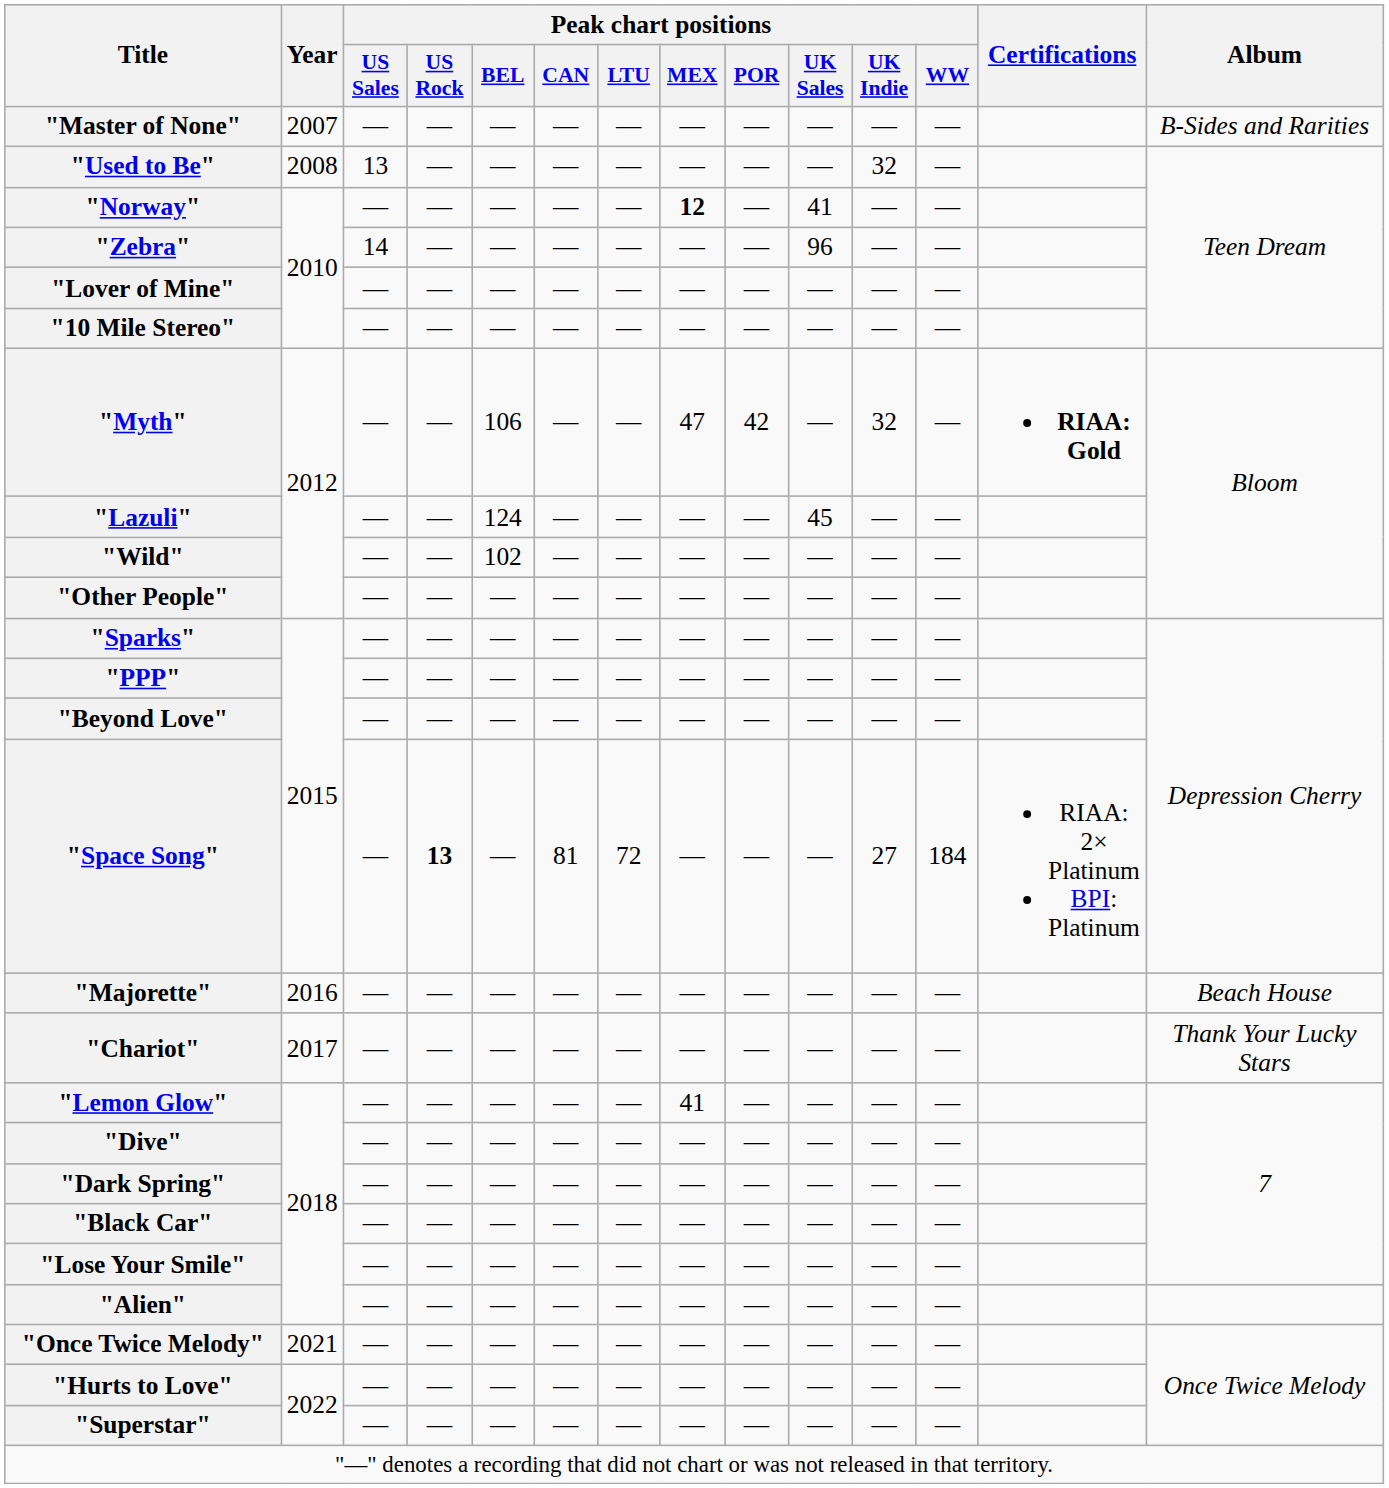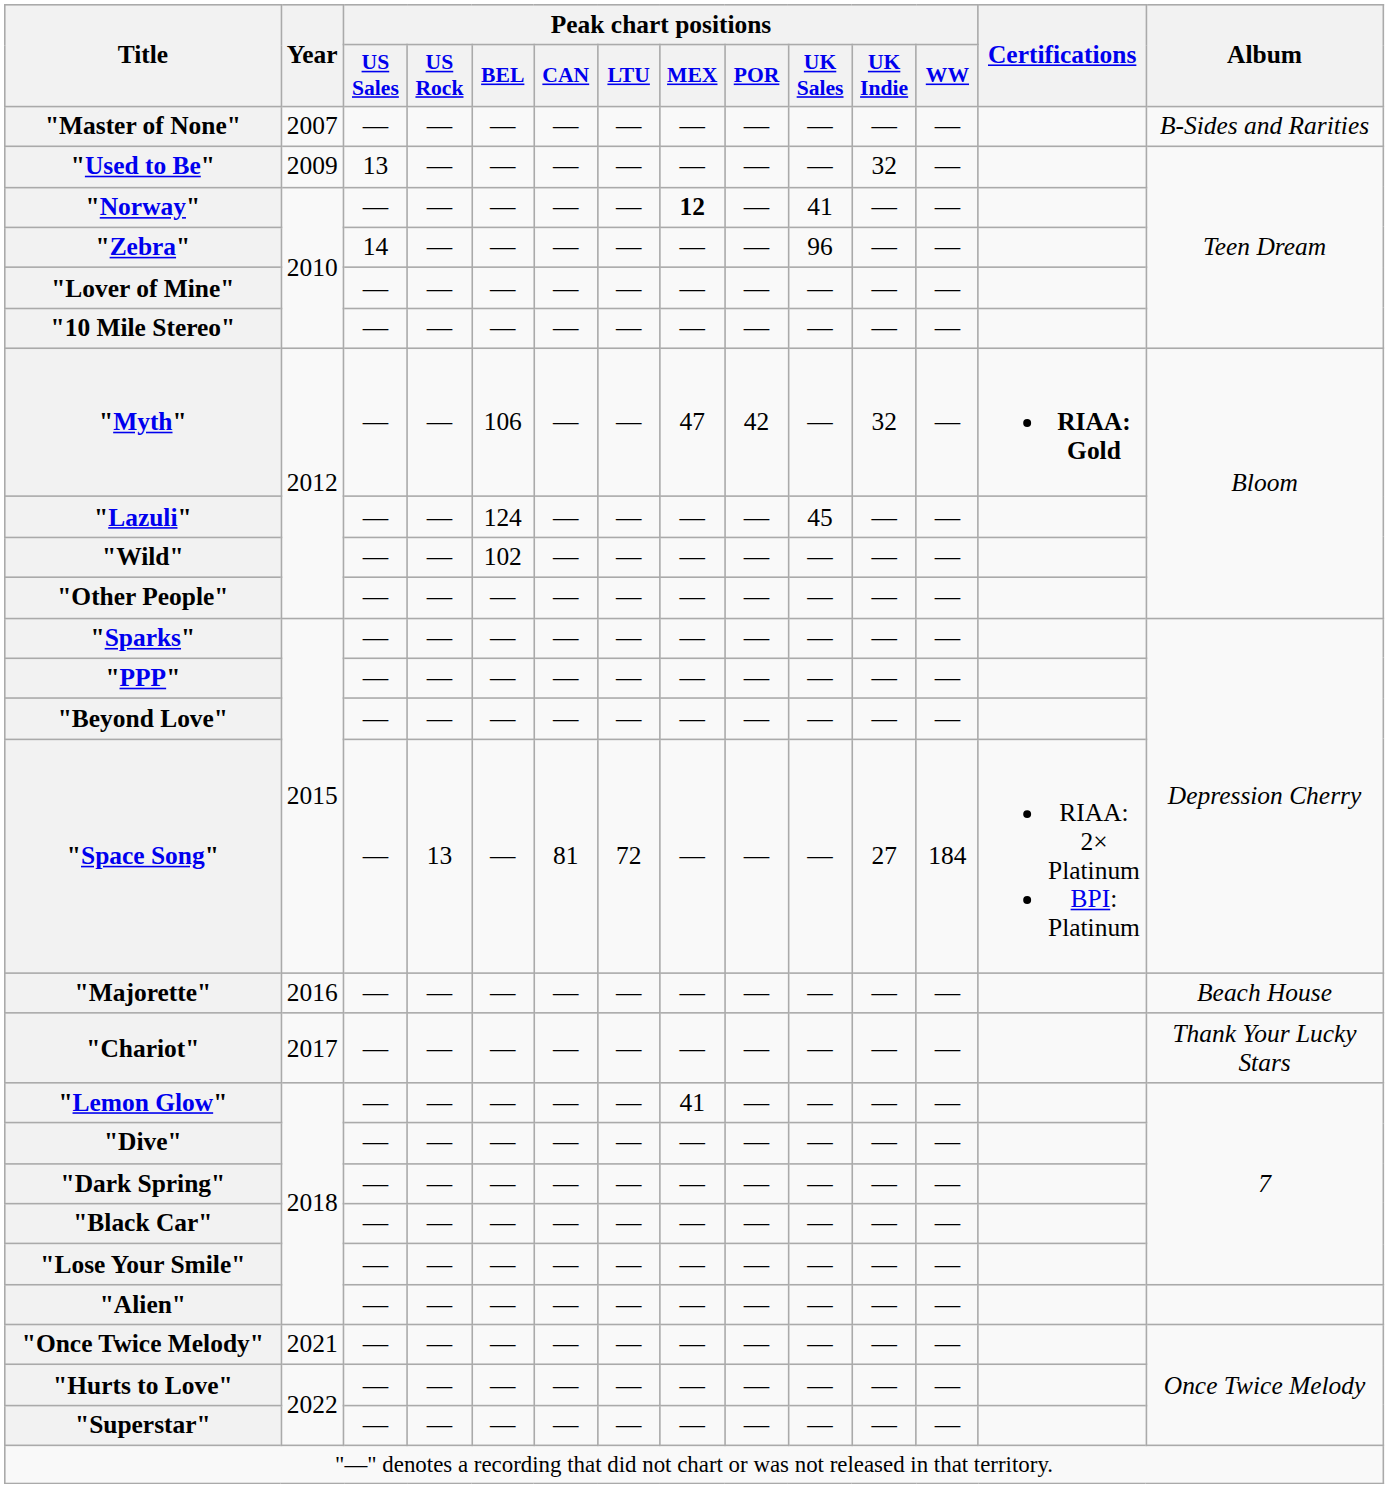"Used to Be" | Year: 2008 -> 2009
"Space Song" | Peak chart positions / US Rock: bold -> normal
